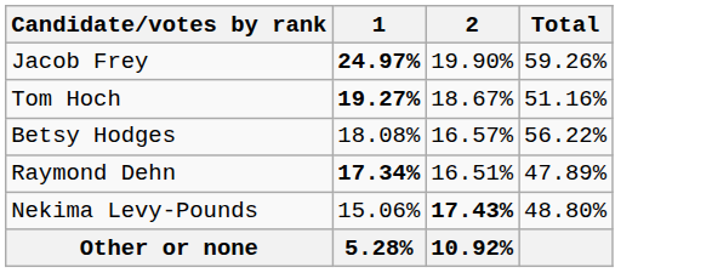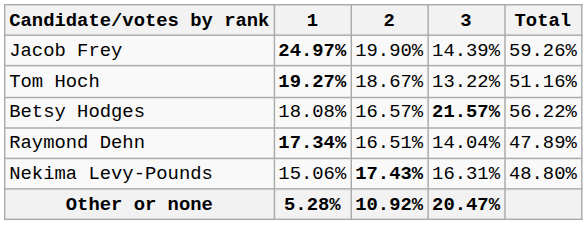+ column: 3 | 14.39% | 13.22% | 21.57% | 14.04% | 16.31% | 20.47%
